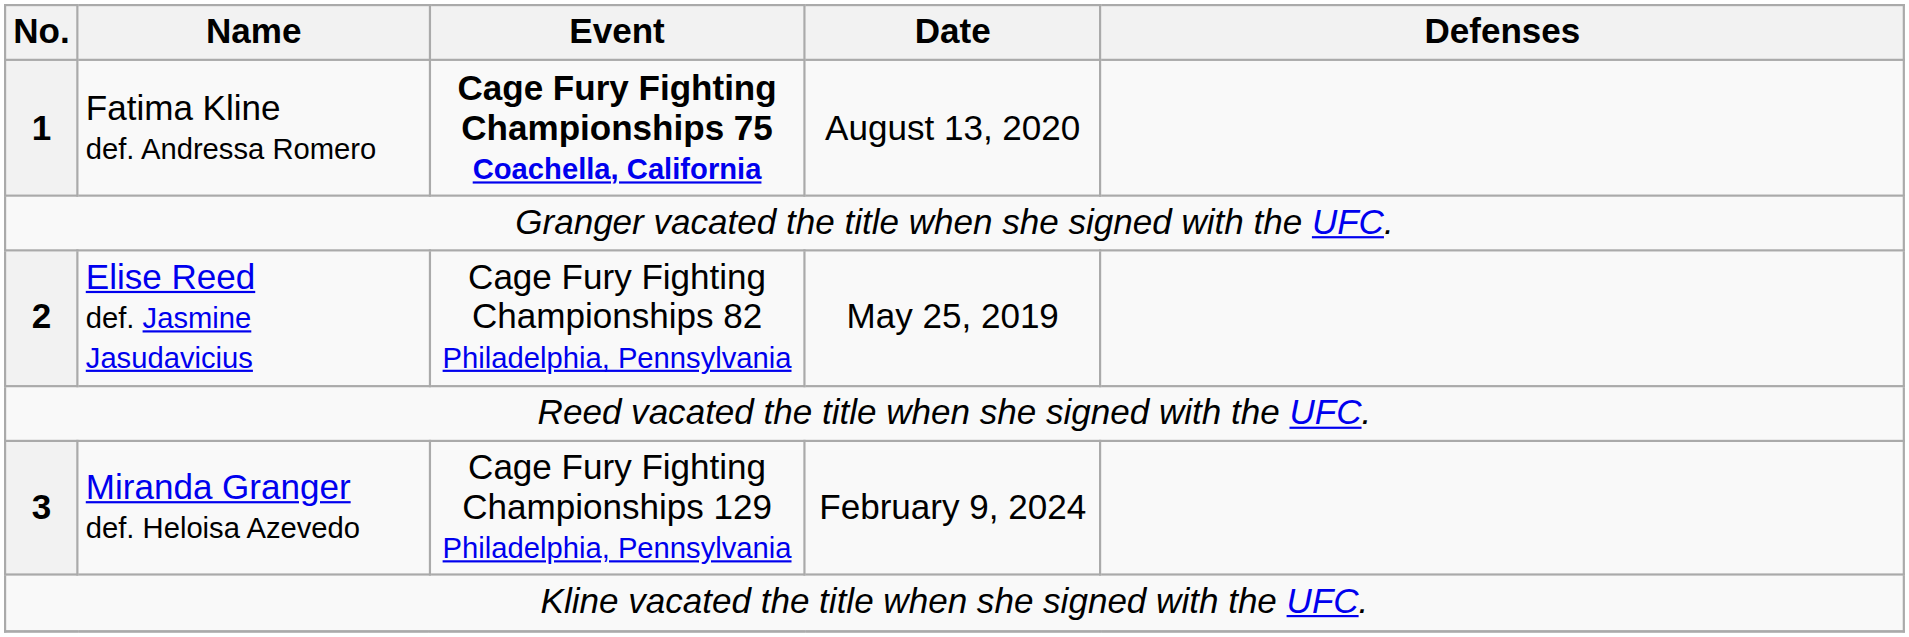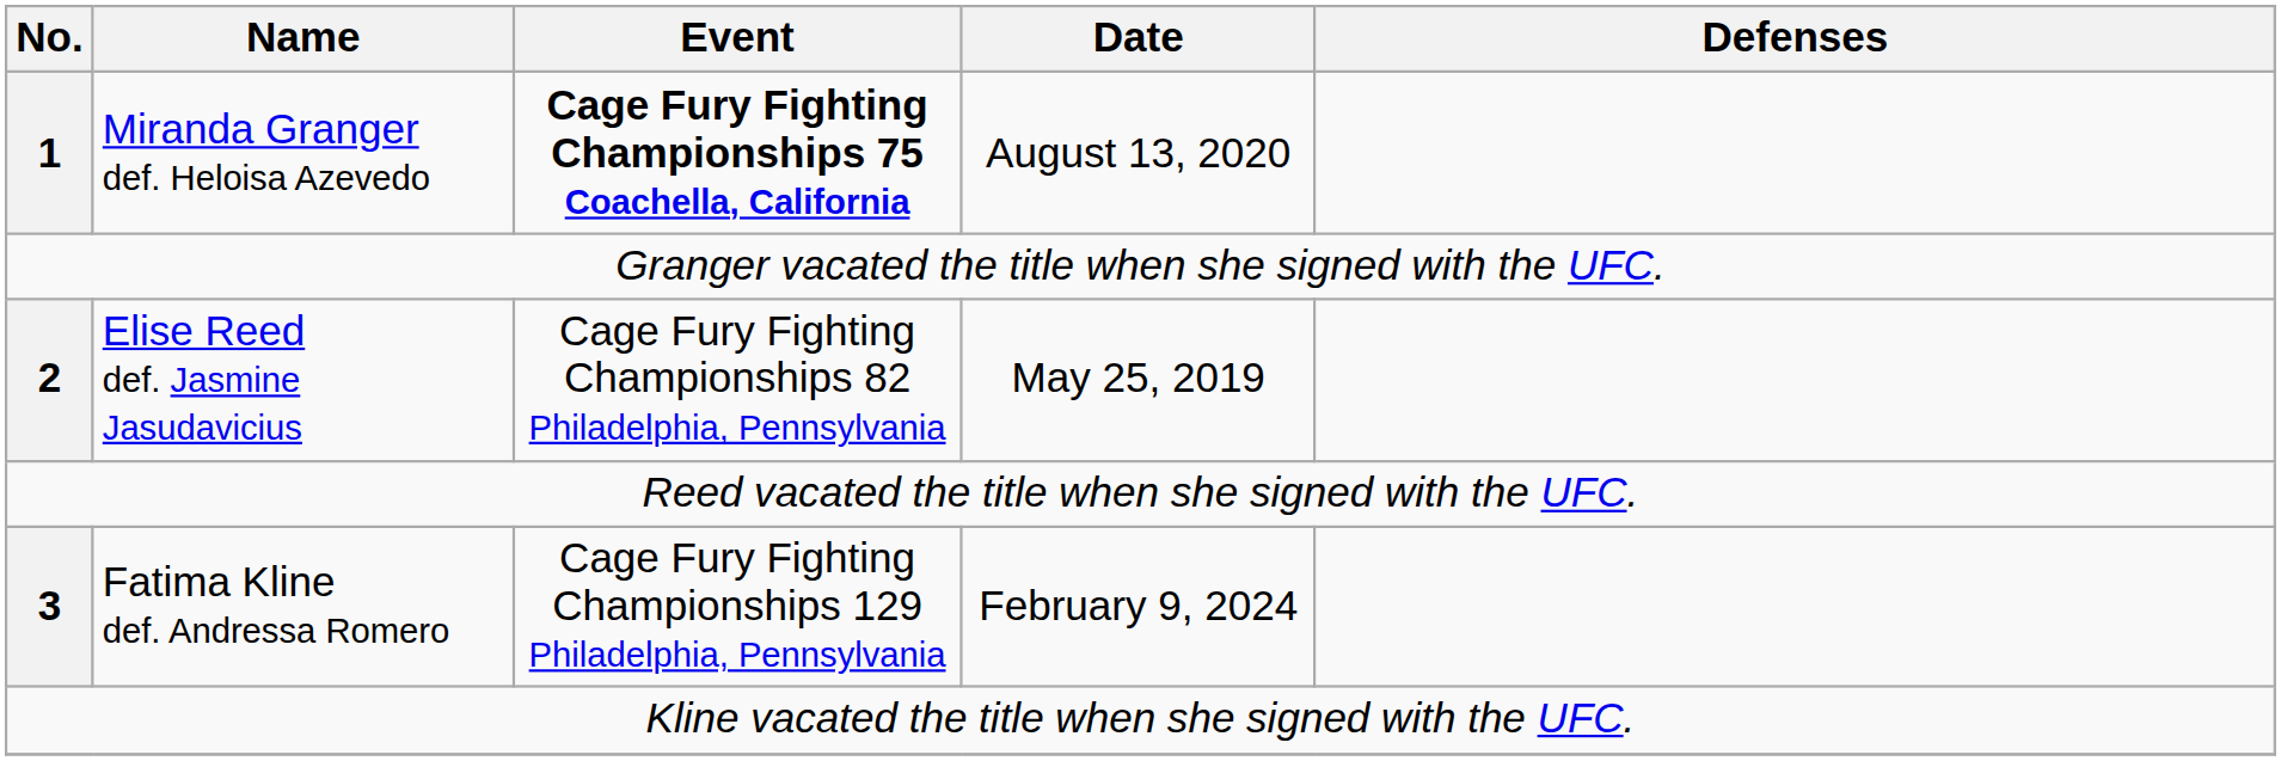1 | Name: Fatima Kline def. Andressa Romero -> Miranda Granger def. Heloisa Azevedo
3 | Name: Miranda Granger def. Heloisa Azevedo -> Fatima Kline def. Andressa Romero
